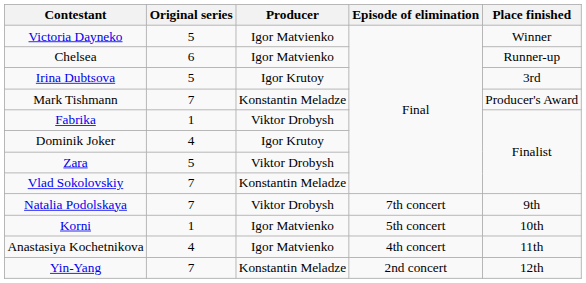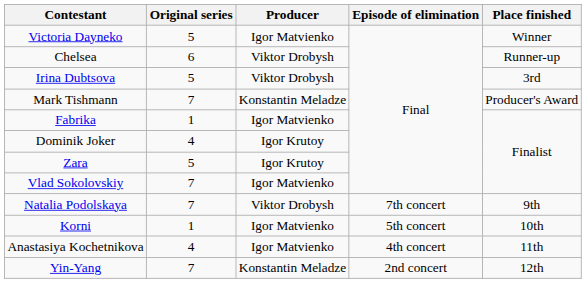Chelsea | Producer: Igor Matvienko -> Viktor Drobysh
Irina Dubtsova | Producer: Igor Krutoy -> Viktor Drobysh
Fabrika | Producer: Viktor Drobysh -> Igor Matvienko
Zara | Producer: Viktor Drobysh -> Igor Krutoy
Vlad Sokolovskiy | Producer: Konstantin Meladze -> Igor Matvienko
